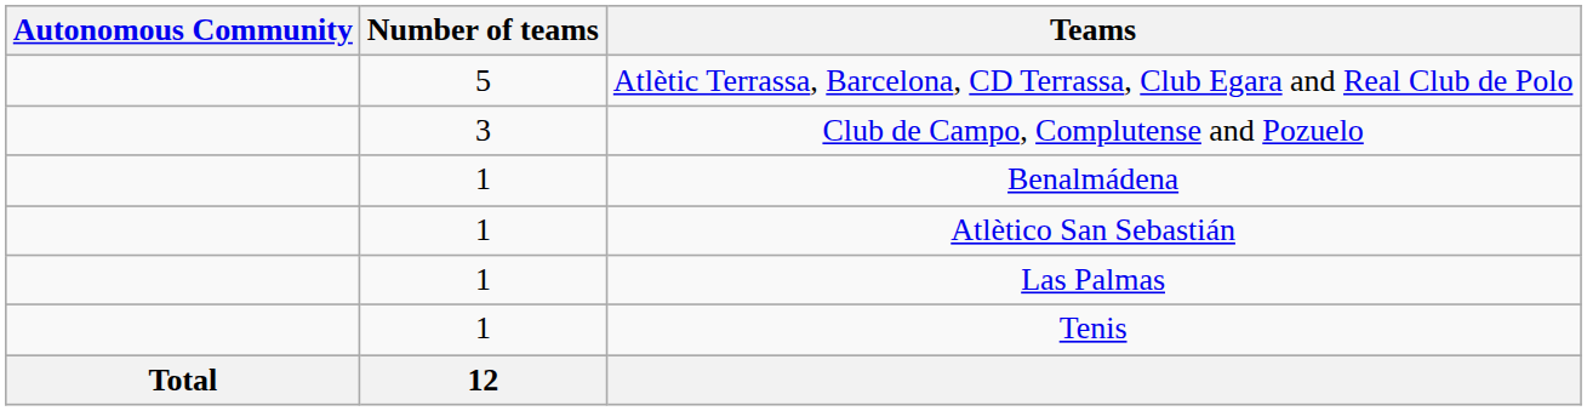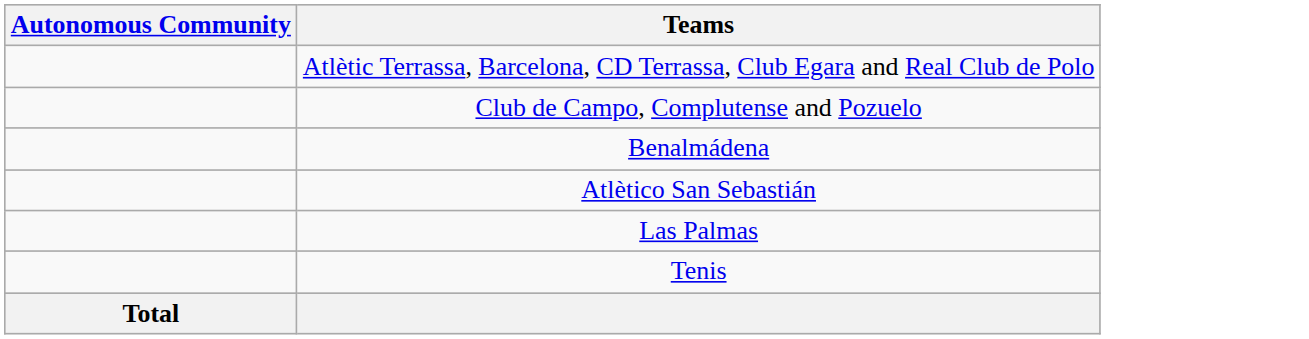- column: Number of teams | 5 | 3 | 1 | 1 | 1 | 1 | 12
